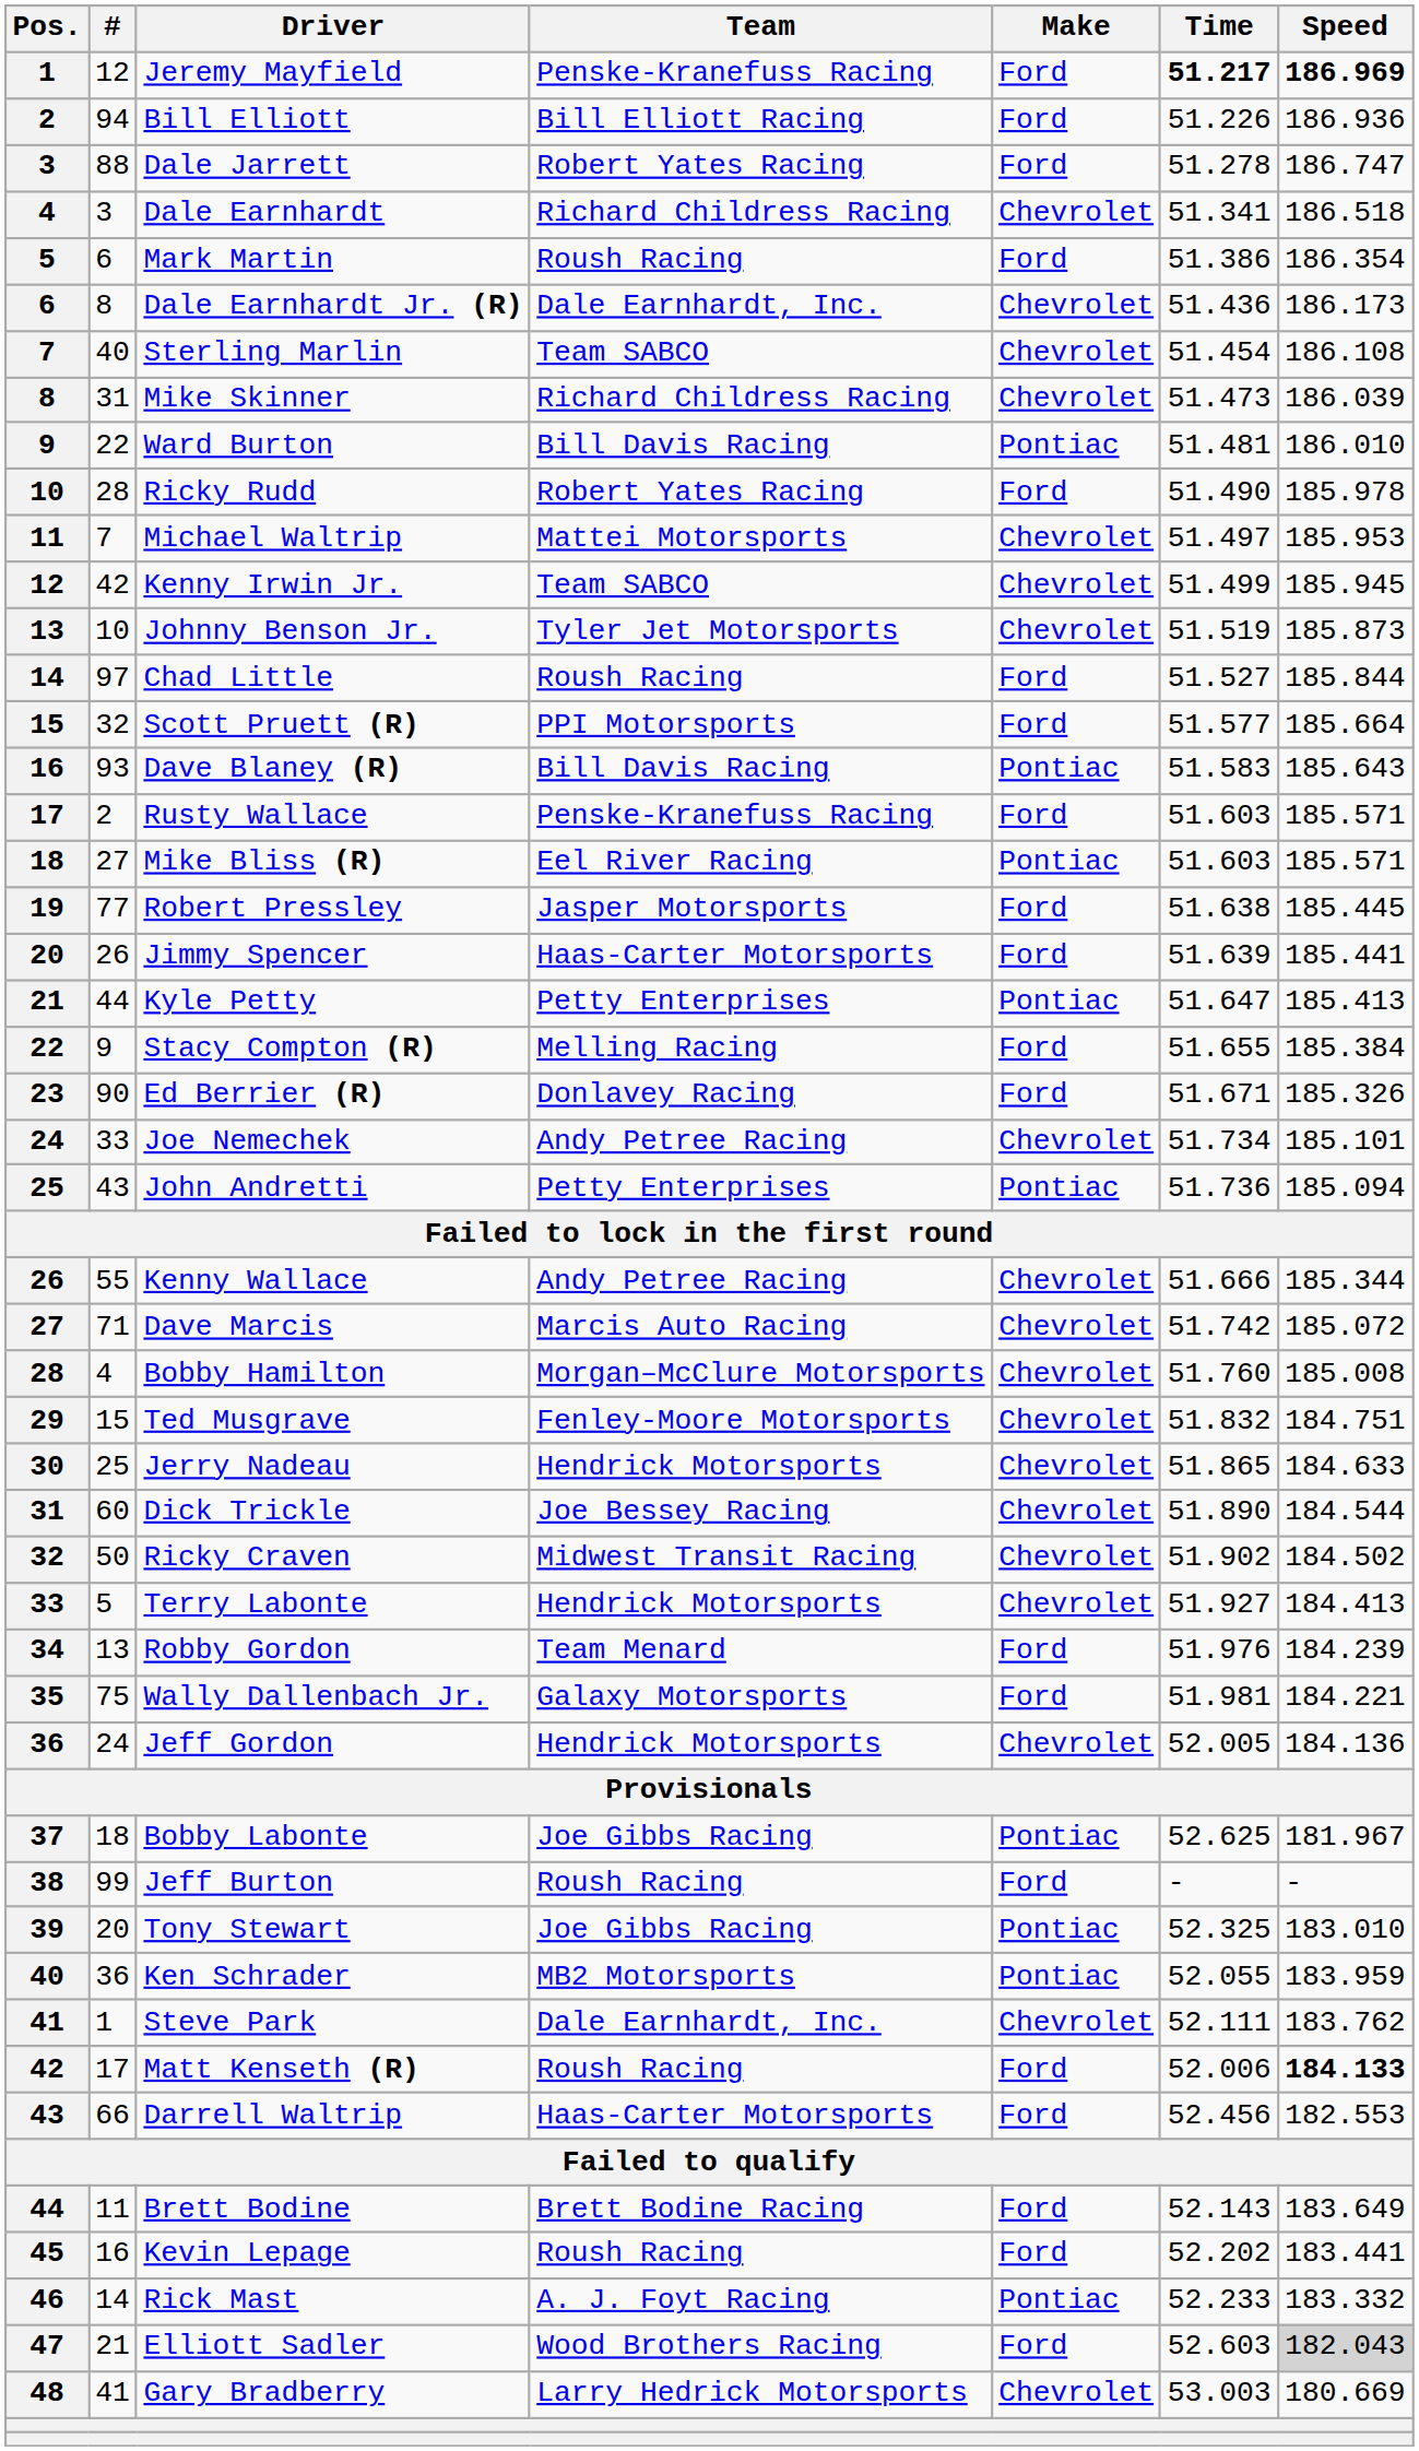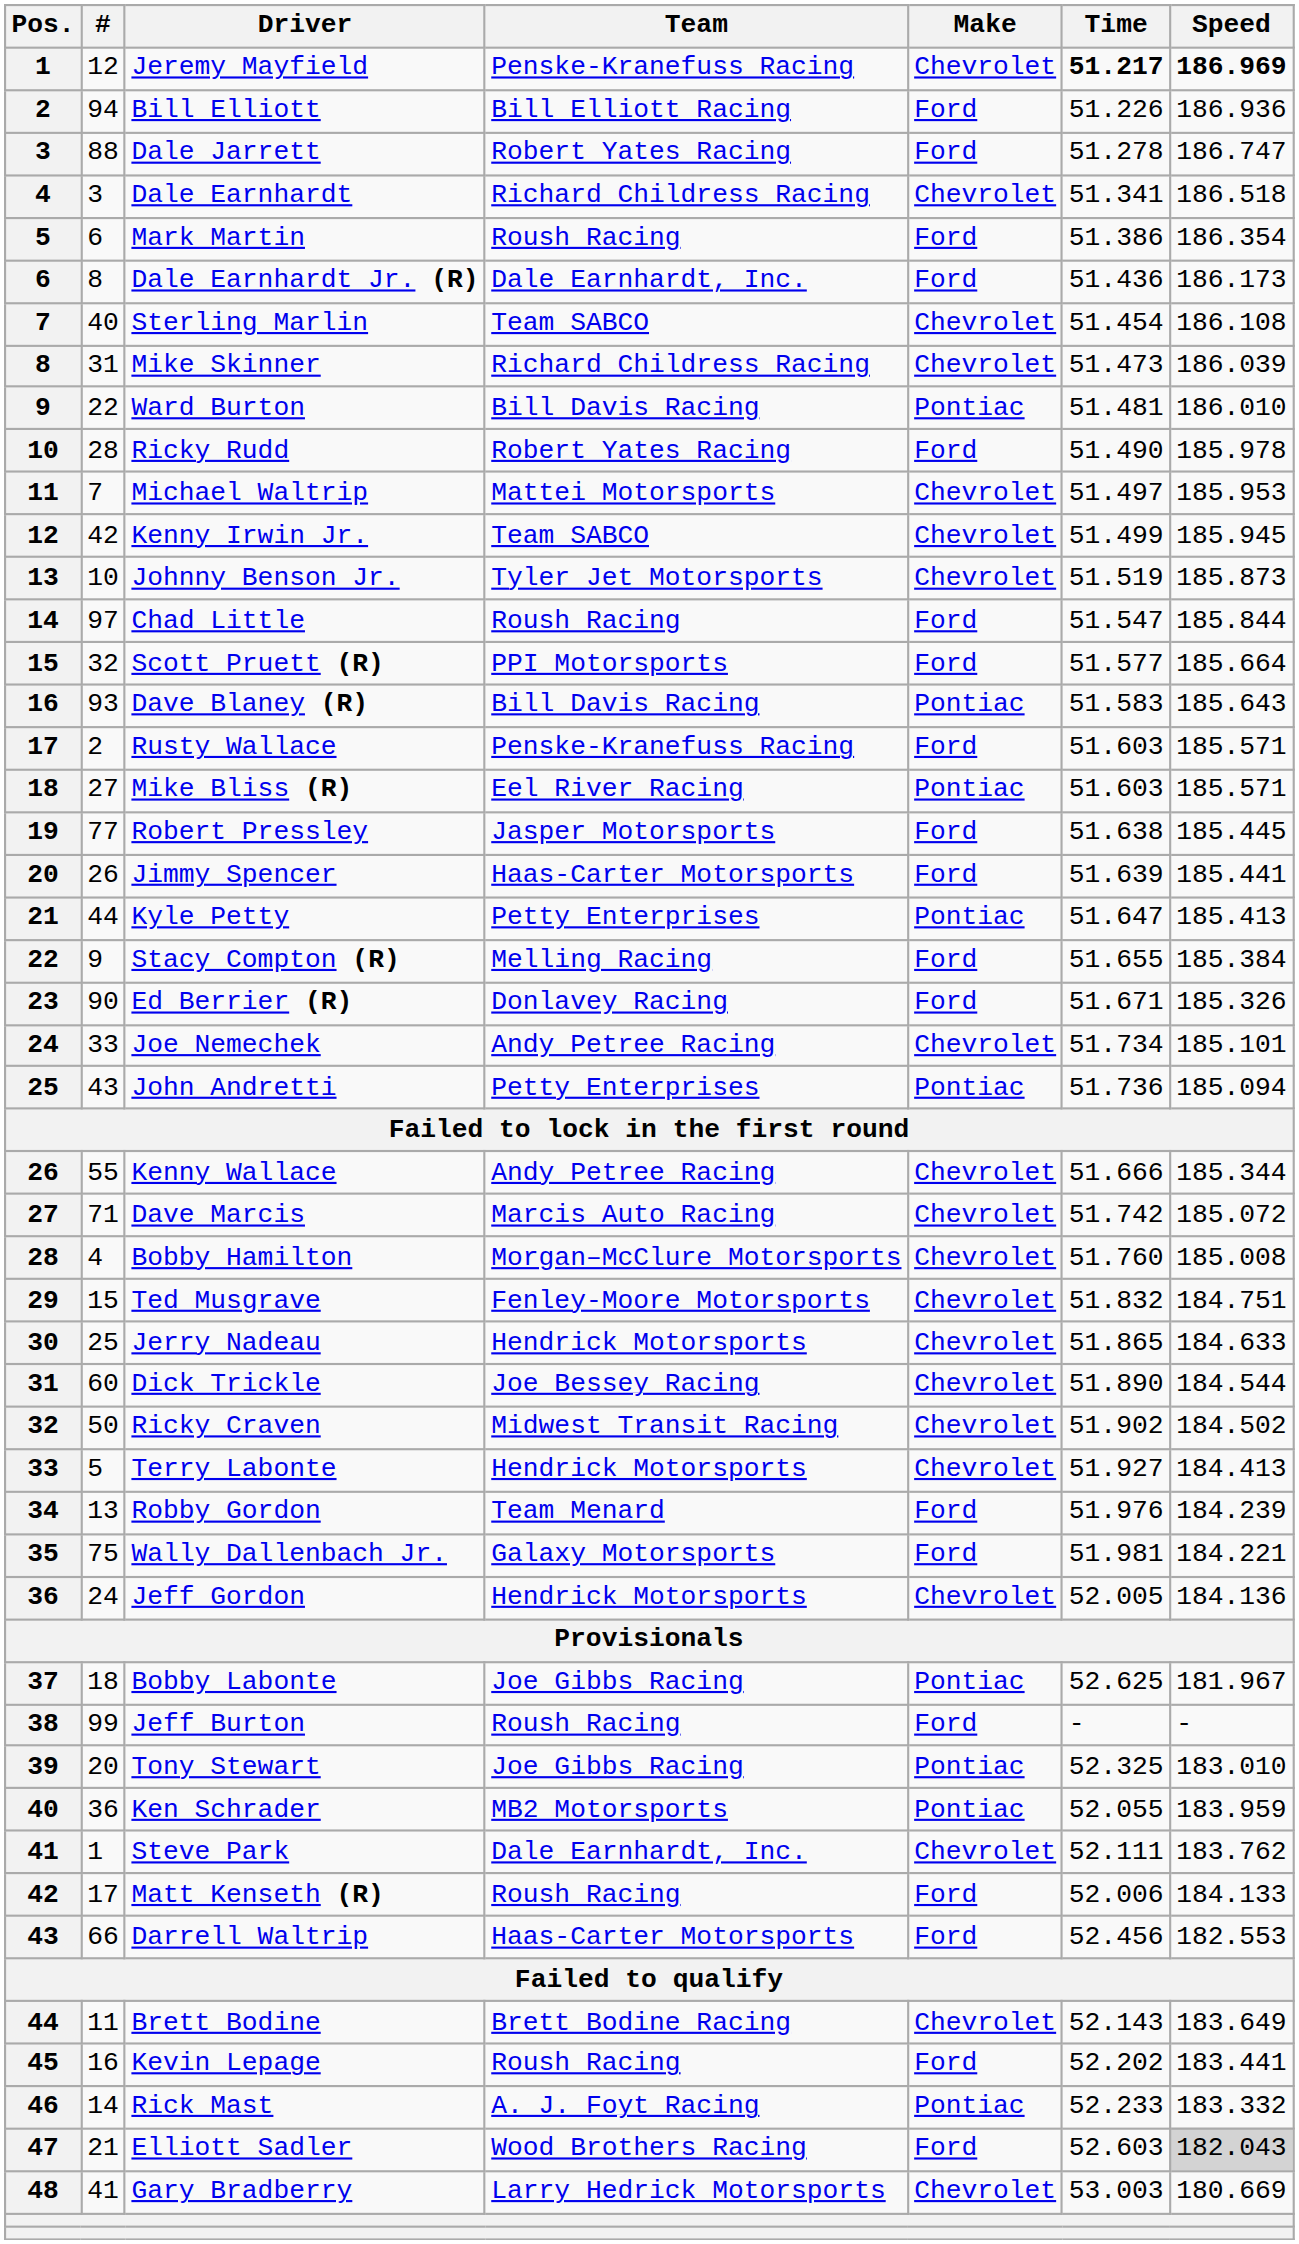Jeremy Mayfield | Make: Ford -> Chevrolet
Dale Earnhardt Jr. (R) | Make: Chevrolet -> Ford
Chad Little | Time: 51.527 -> 51.547
Matt Kenseth (R) | Speed: bold -> normal
Brett Bodine | Make: Ford -> Chevrolet
